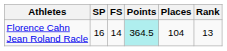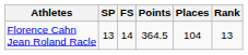Florence Cahn Jean Roland Racle | SP: 16 -> 13
Florence Cahn Jean Roland Racle | Points: paleturquoise background -> no background
